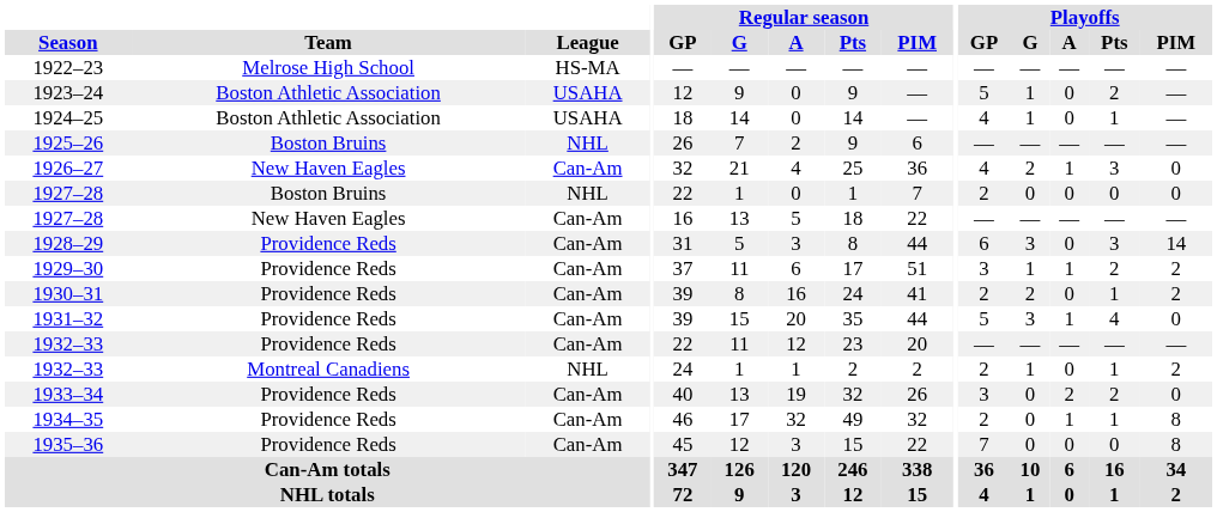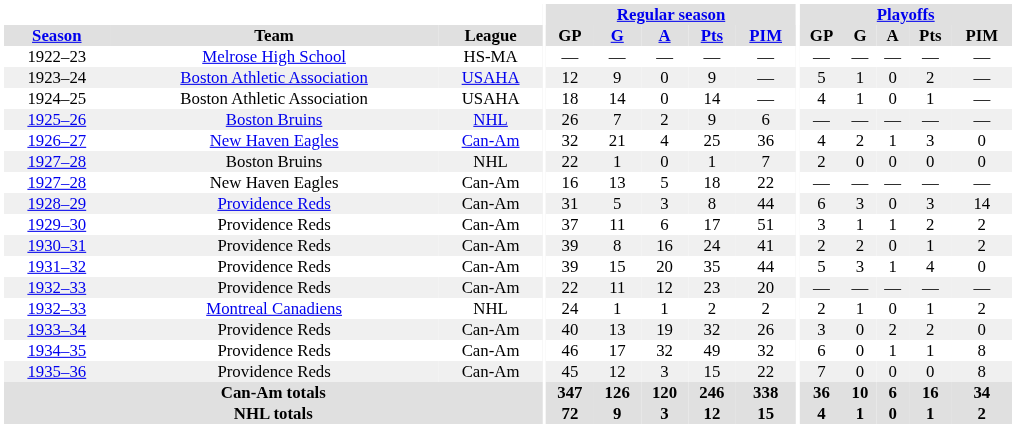1934–35 | Playoffs / GP: 2 -> 6
